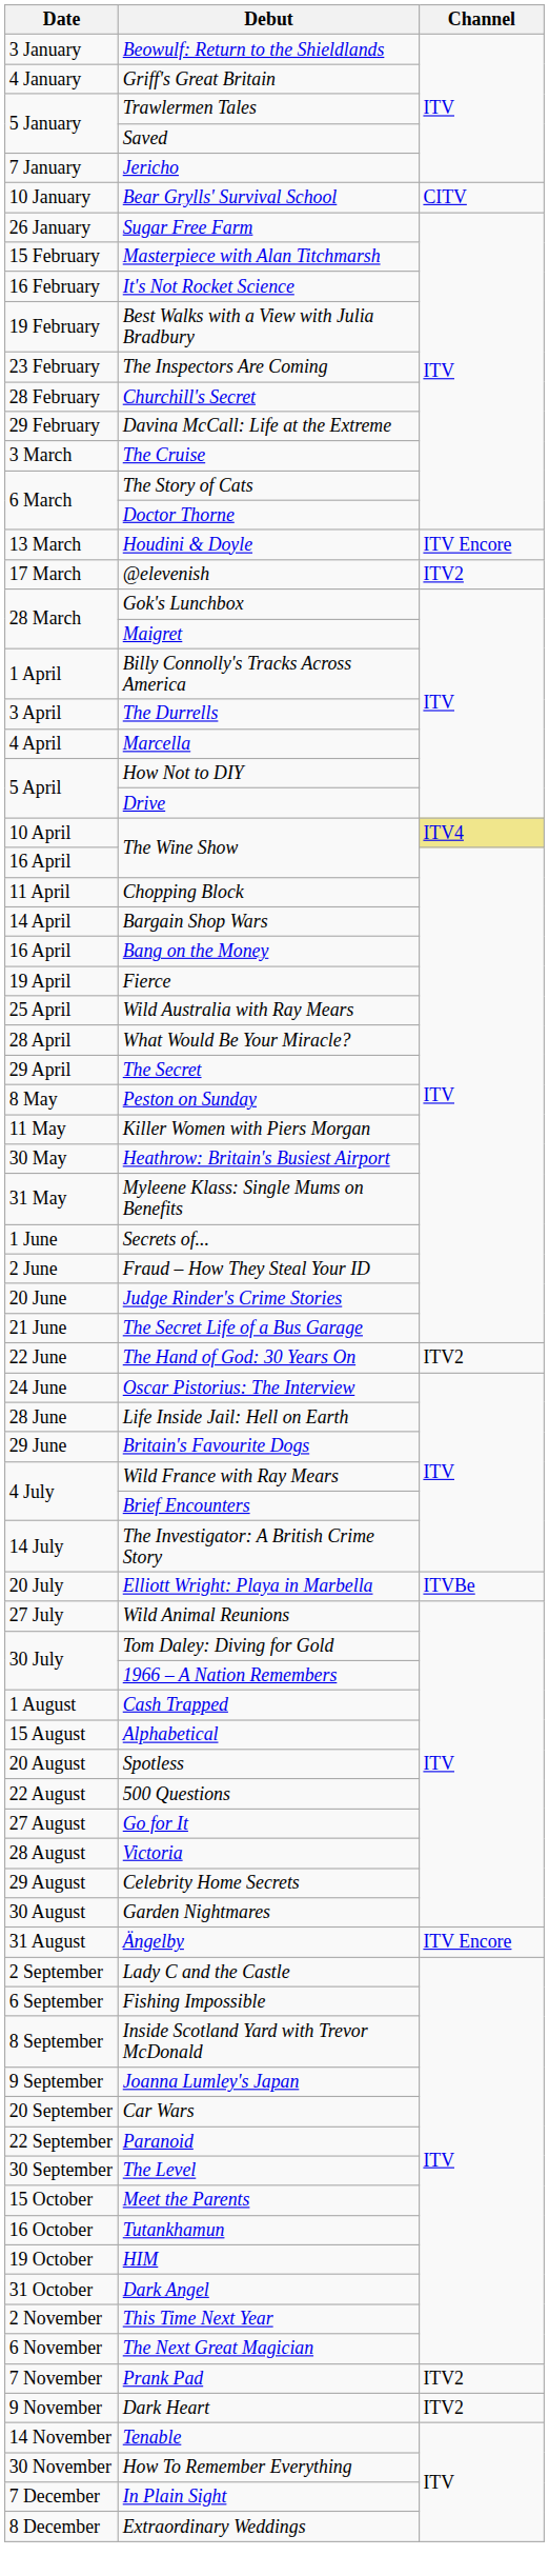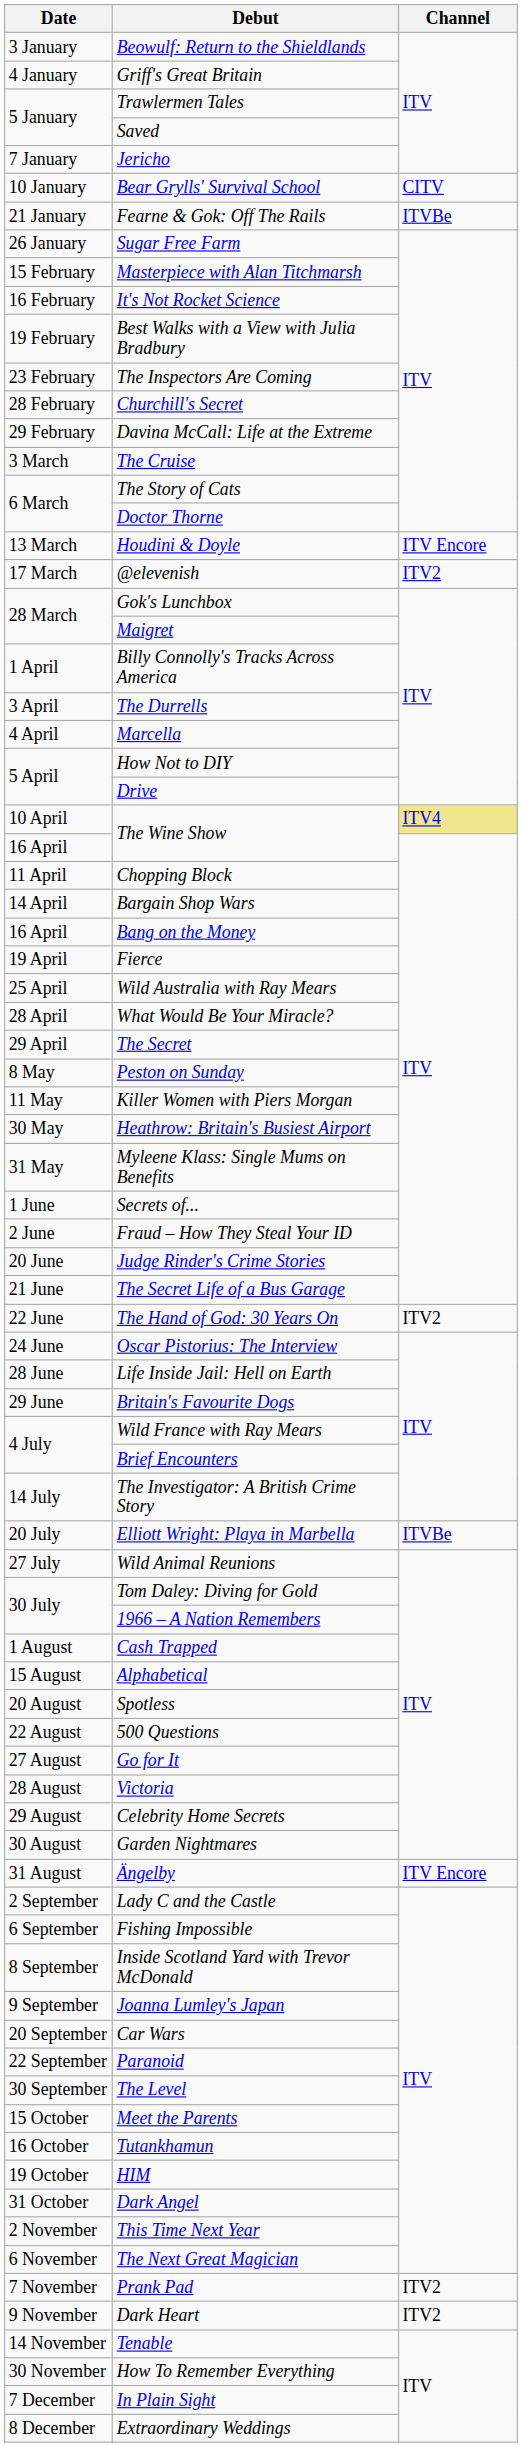+ row: 21 January | Fearne & Gok: Off The Rails | ITVBe
